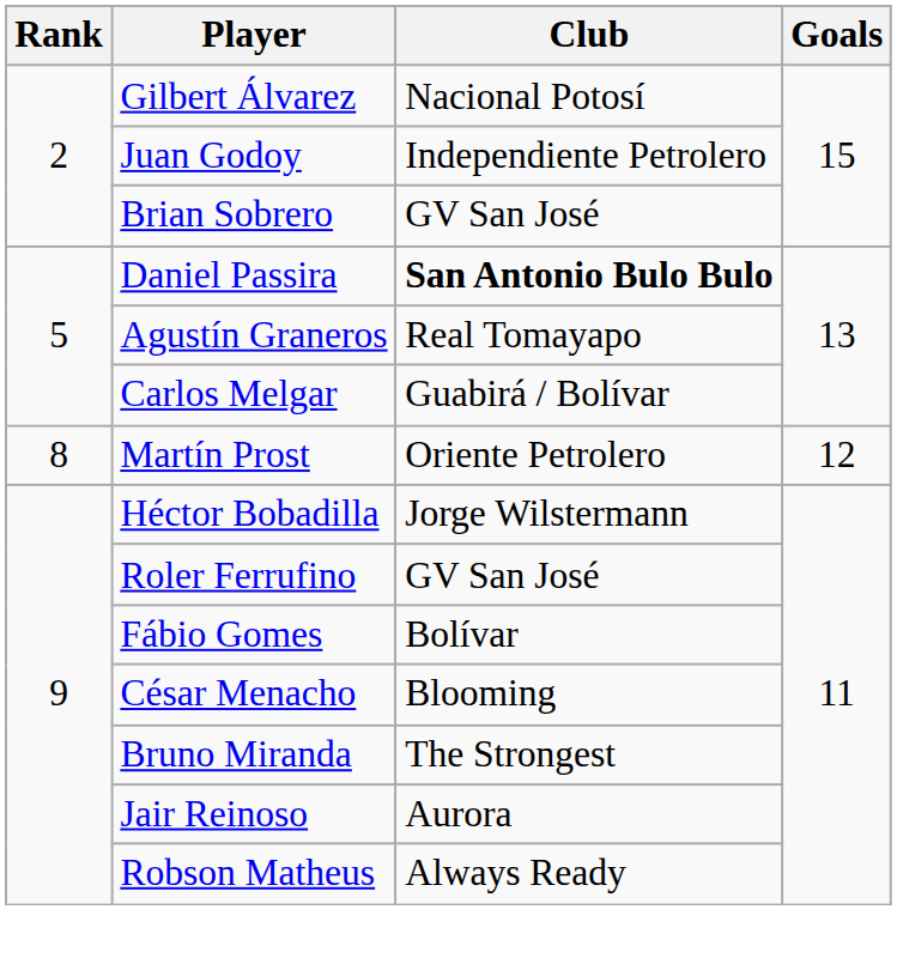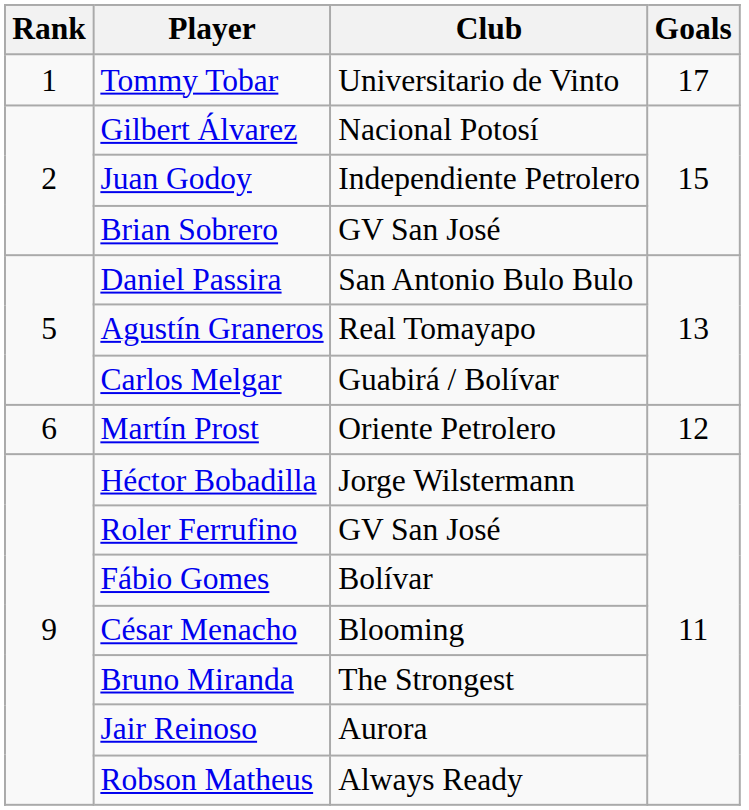+ row: 1 | Tommy Tobar | Universitario de Vinto | 17
Daniel Passira | Club: bold -> normal
Martín Prost | Rank: 8 -> 6
